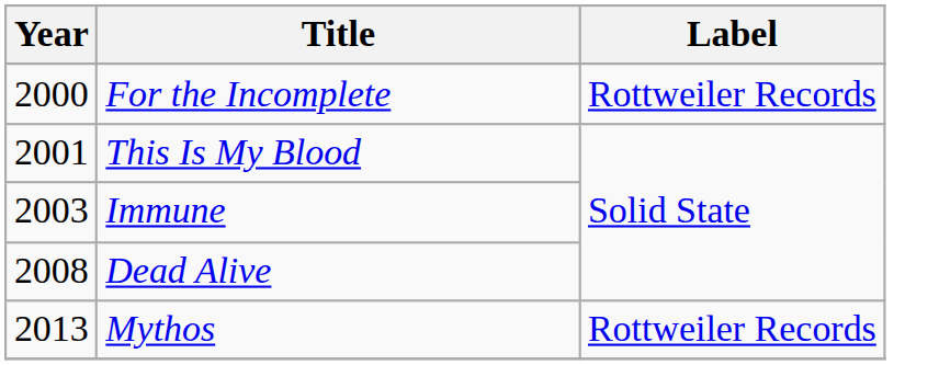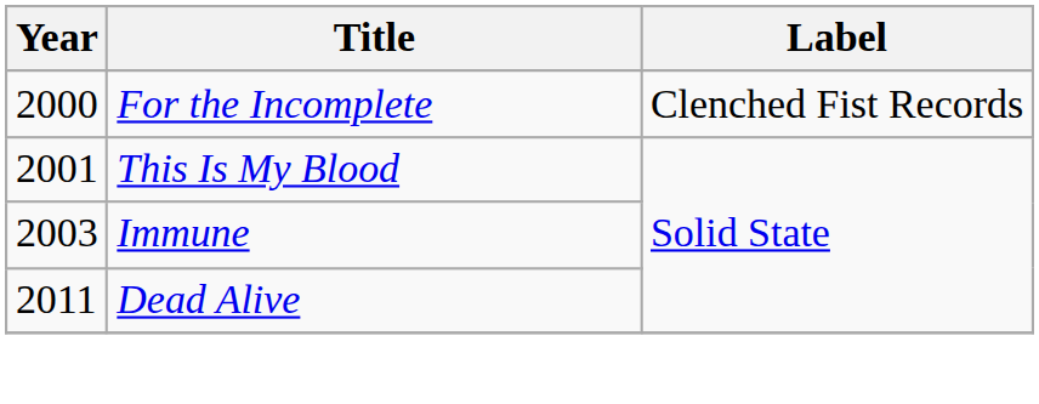For the Incomplete | Label: Rottweiler Records -> Clenched Fist Records
Dead Alive | Year: 2008 -> 2011
- row: 2013 | Mythos | Rottweiler Records
